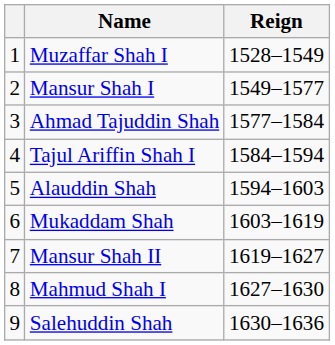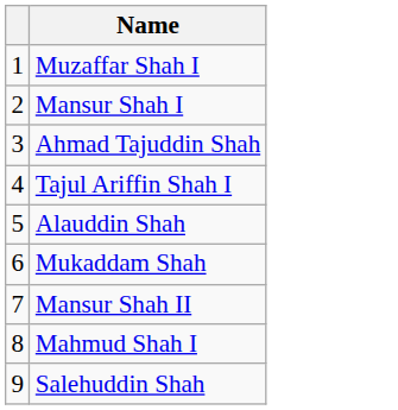- column: Reign | 1528–1549 | 1549–1577 | 1577–1584 | 1584–1594 | 1594–1603 | 1603–1619 | 1619–1627 | 1627–1630 | 1630–1636
